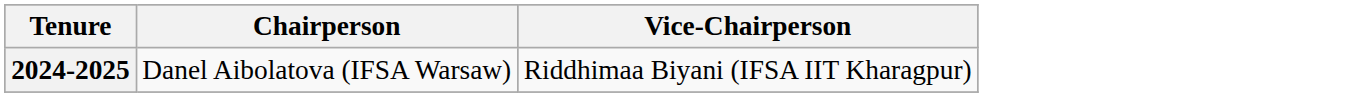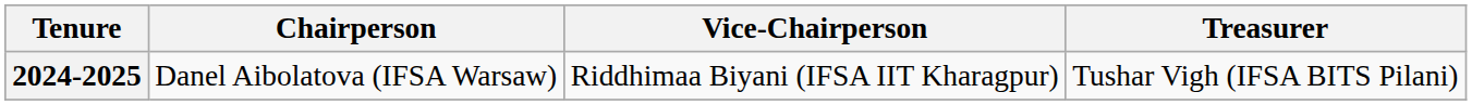+ column: Treasurer | Tushar Vigh (IFSA BITS Pilani)
